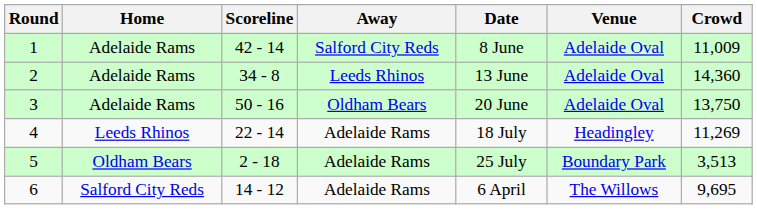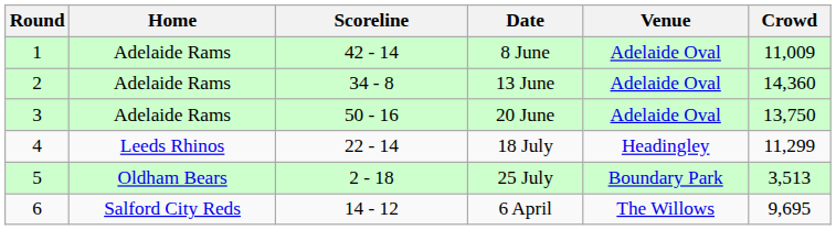- column: Away | Salford City Reds | Leeds Rhinos | Oldham Bears | Adelaide Rams | Adelaide Rams | Adelaide Rams
4 | Crowd: 11,269 -> 11,299
